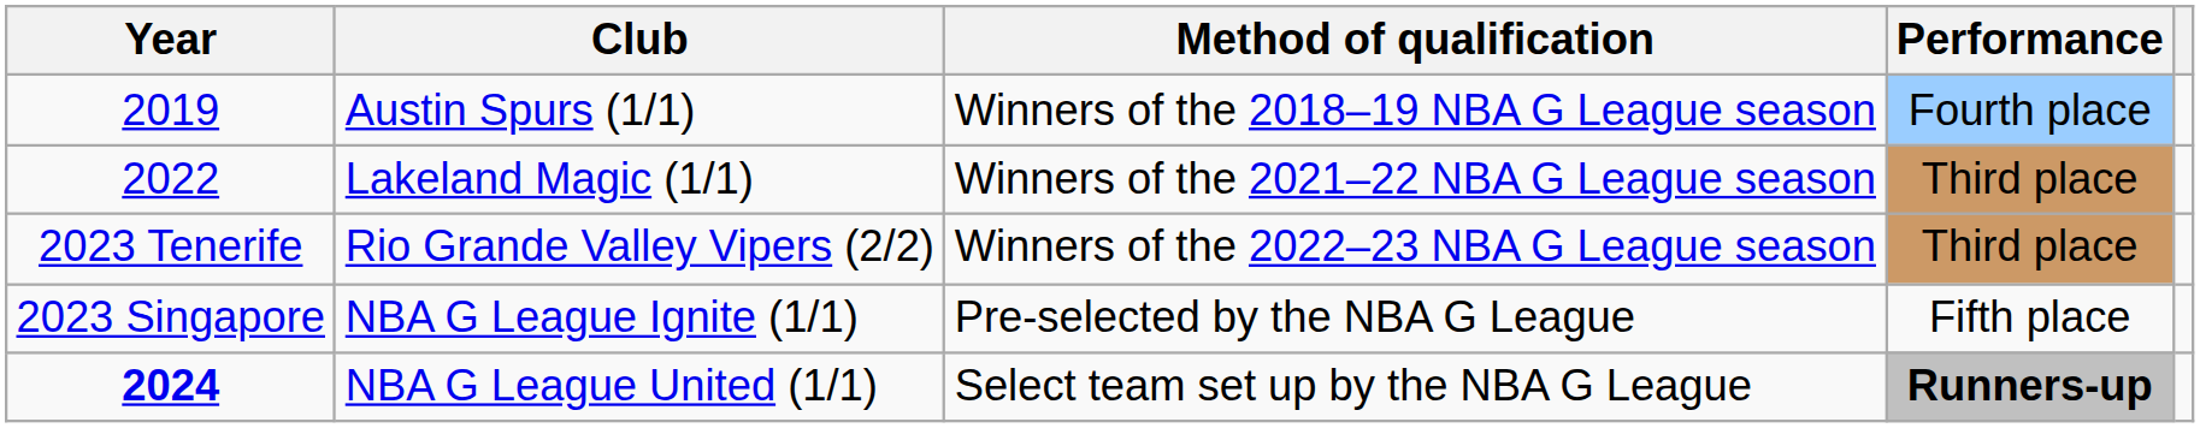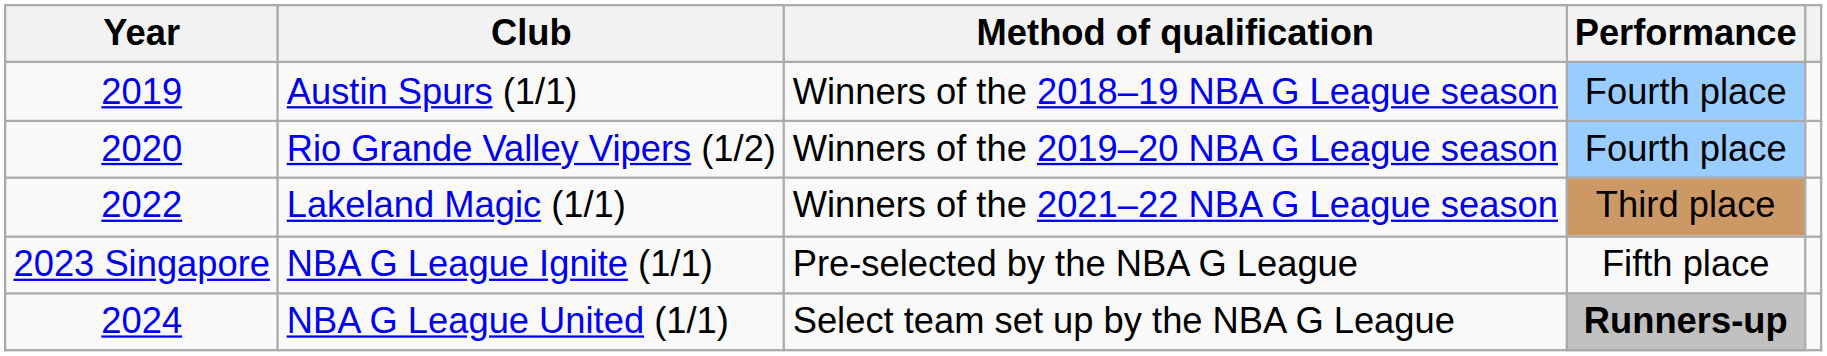+ row: 2020 | Rio Grande Valley Vipers (1/2) | Winners of the 2019–20 NBA G League season | Fourth place
- row: 2023 Tenerife | Rio Grande Valley Vipers (2/2) | Winners of the 2022–23 NBA G League season | Third place
NBA G League United (1/1) | Year: bold -> normal
